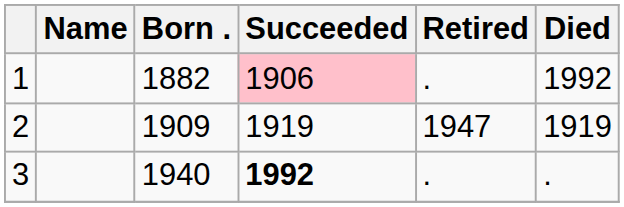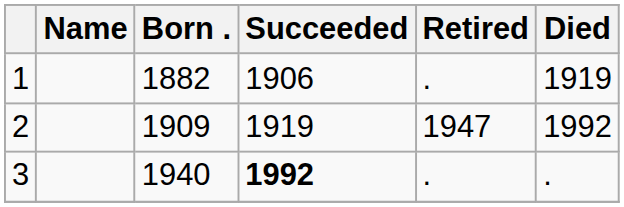1 | Succeeded: pink background -> no background
1 | Died: 1992 -> 1919
2 | Died: 1919 -> 1992
